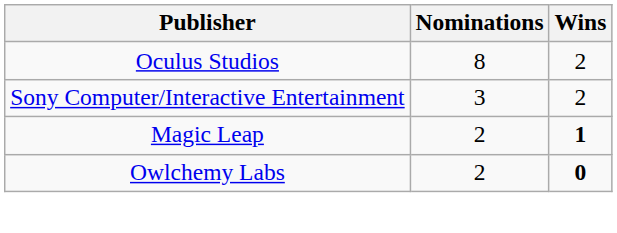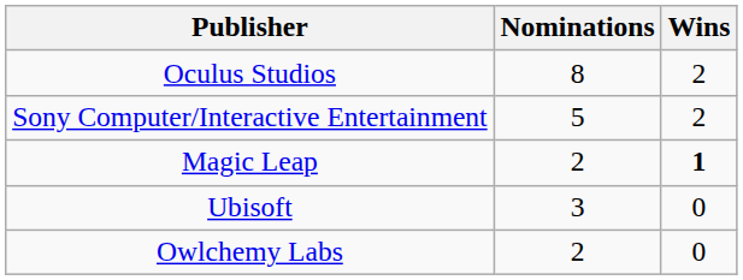Sony Computer/Interactive Entertainment | Nominations: 3 -> 5
+ row: Ubisoft | 3 | 0
Owlchemy Labs | Wins: bold -> normal
